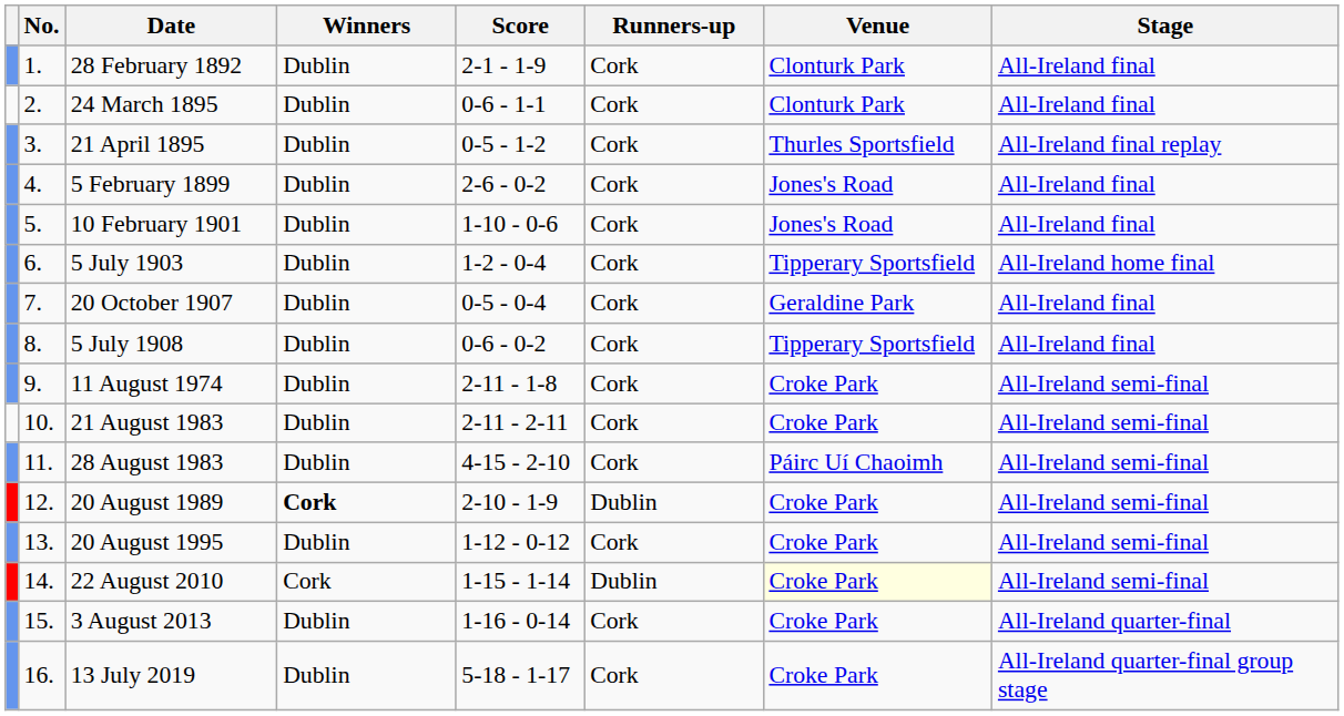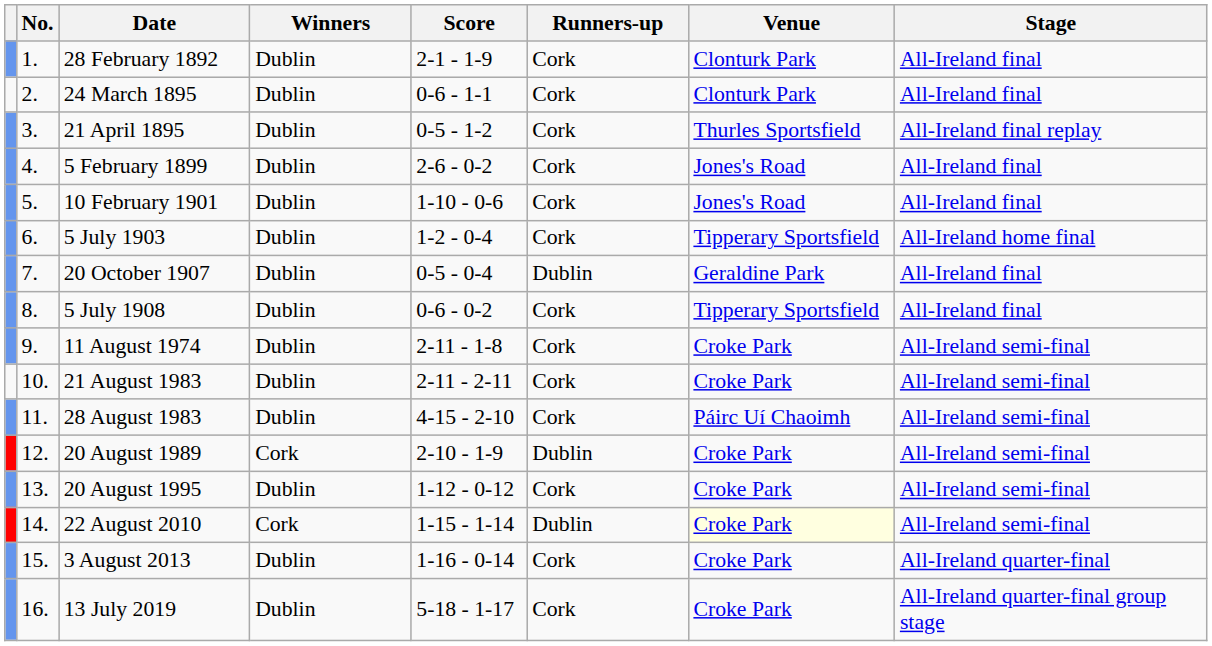20 October 1907 | Runners-up: Cork -> Dublin
20 August 1989 | Winners: bold -> normal
